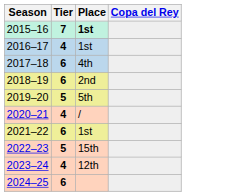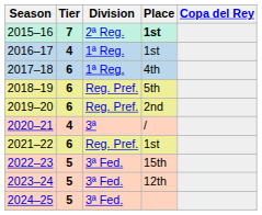+ column: Division | 2ª Reg. | 1ª Reg. | 1ª Reg. | Reg. Pref. | Reg. Pref. | 3ª | Reg. Pref. | 3ª Fed. | 3ª Fed. | 3ª Fed.
2018–19 | Place: 2nd -> 5th
2019–20 | Tier: 5 -> 6
2019–20 | Place: 5th -> 2nd
2023–24 | Tier: 4 -> 5
2024–25 | Tier: 6 -> 5
